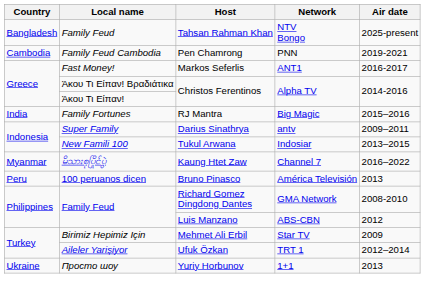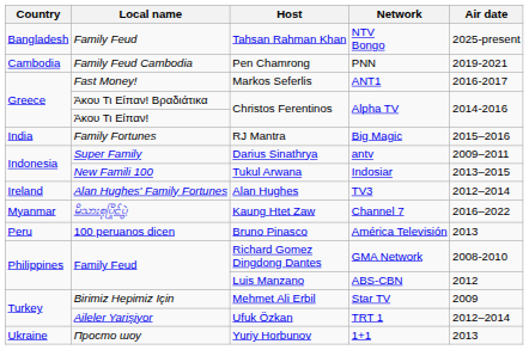+ row: Ireland | Alan Hughes' Family Fortunes | Alan Hughes | TV3 | 2012–2014
